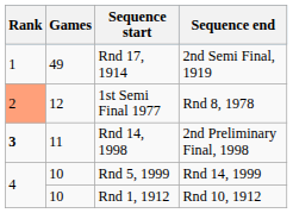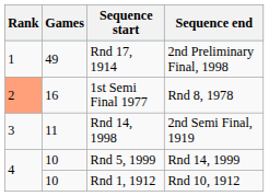Rnd 17, 1914 | Sequence end: 2nd Semi Final, 1919 -> 2nd Preliminary Final, 1998
1st Semi Final 1977 | Games: 12 -> 16
Rnd 14, 1998 | Rank: bold -> normal
Rnd 14, 1998 | Sequence end: 2nd Preliminary Final, 1998 -> 2nd Semi Final, 1919
